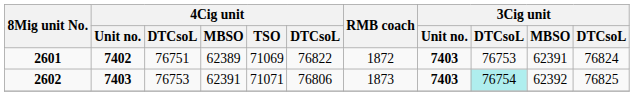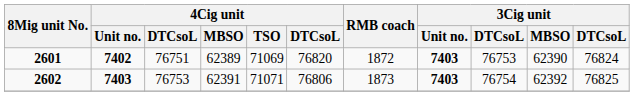2601 | column 6: 76822 -> 76820
2601 | 3Cig unit / MBSO: 62391 -> 62390
2602 | column 9: paleturquoise background -> no background
